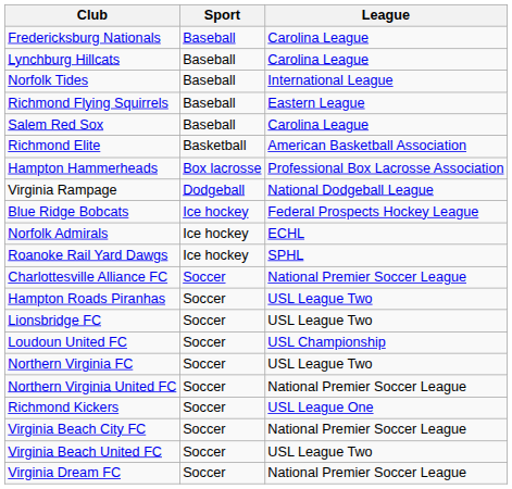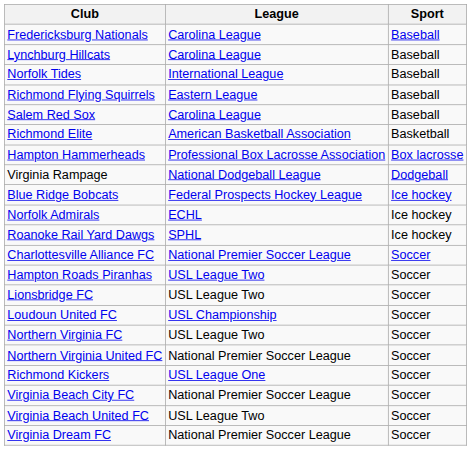columns swapped: Sport <-> League
